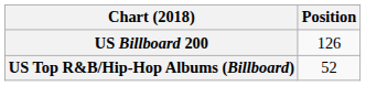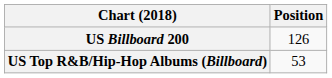US Top R&B/Hip-Hop Albums (Billboard) | Position: 52 -> 53
